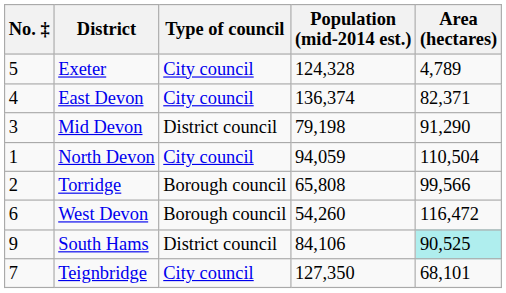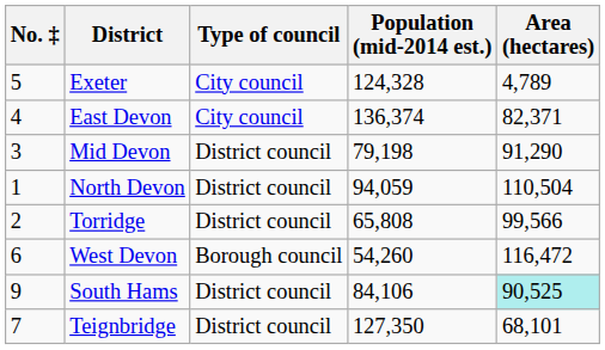North Devon | Type of council: City council -> District council
Torridge | Type of council: Borough council -> District council
Teignbridge | Type of council: City council -> District council
